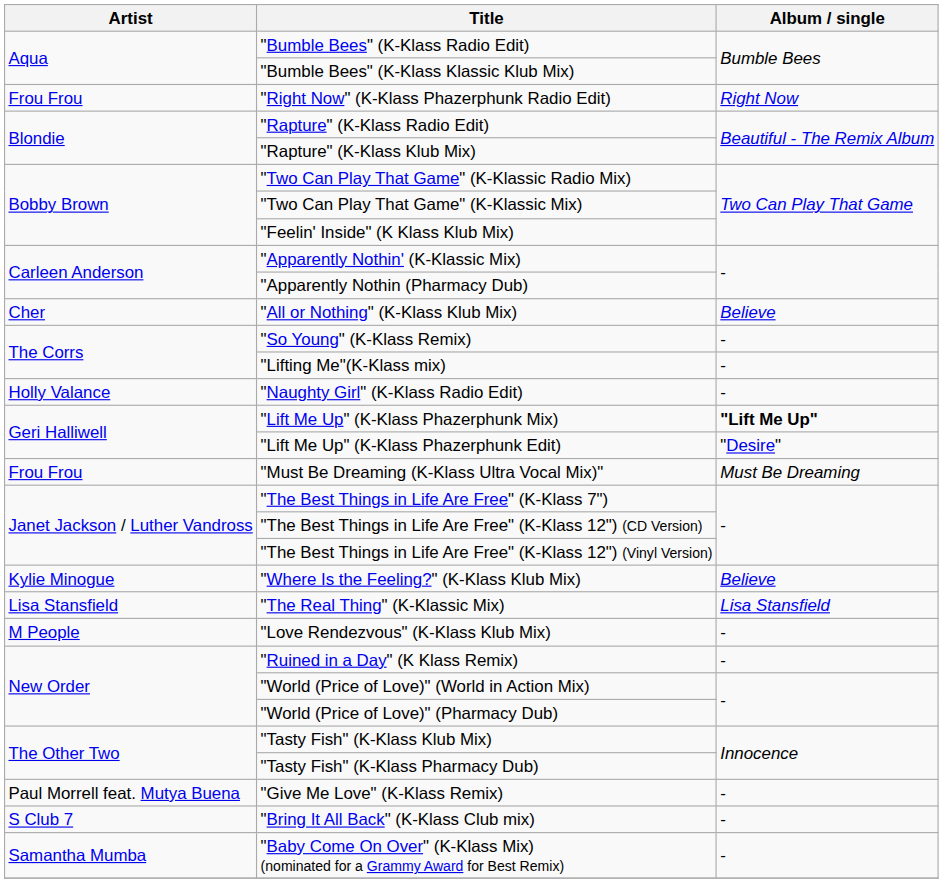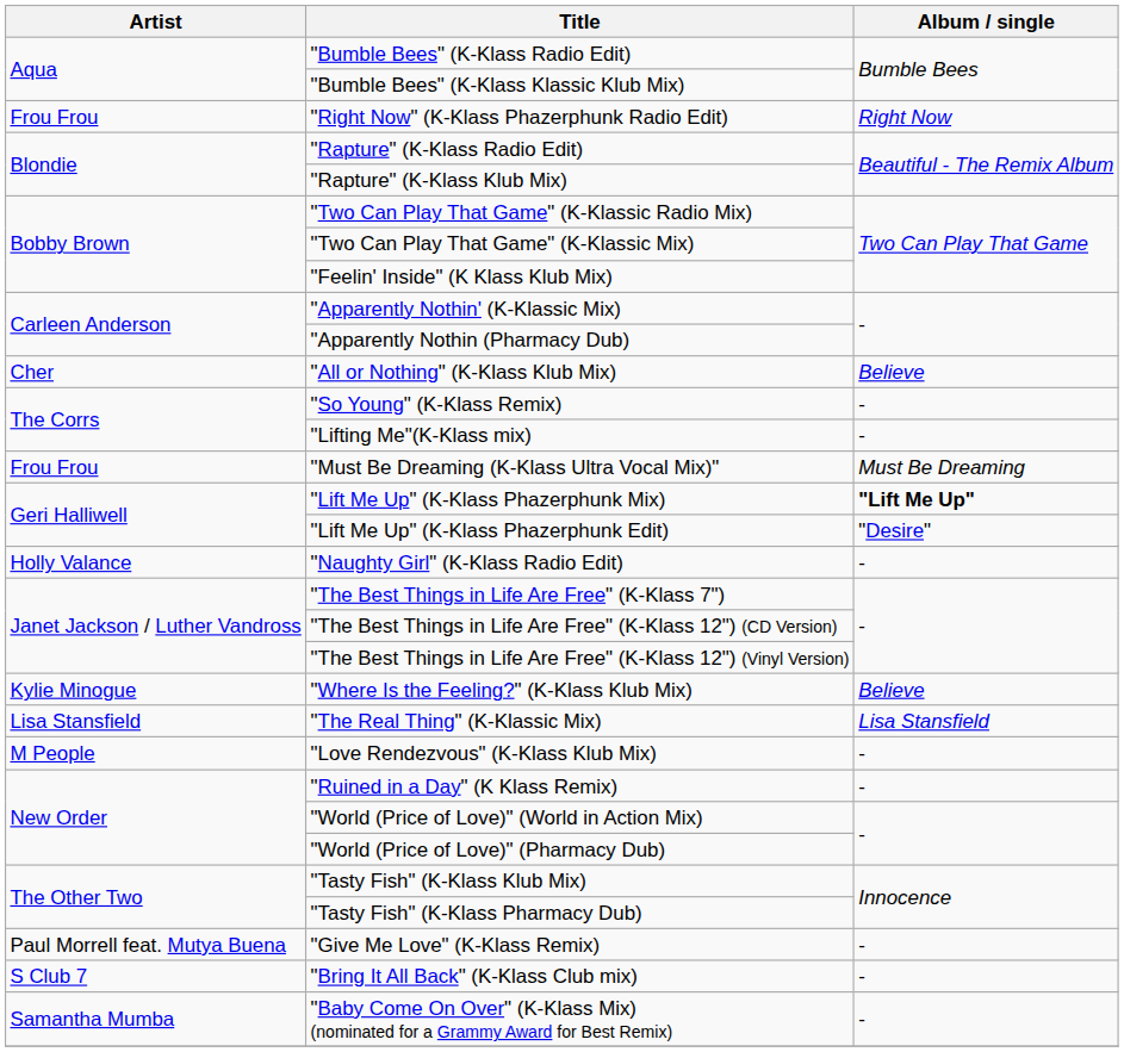rows swapped: "Must Be Dreaming (K-Klass Ultra Vocal Mix)" <-> "Naughty Girl" (K-Klass Radio Edit)
